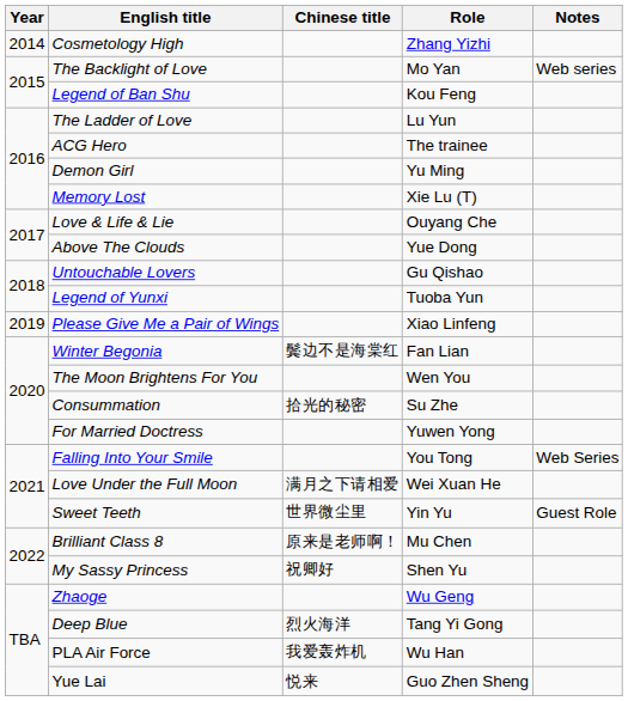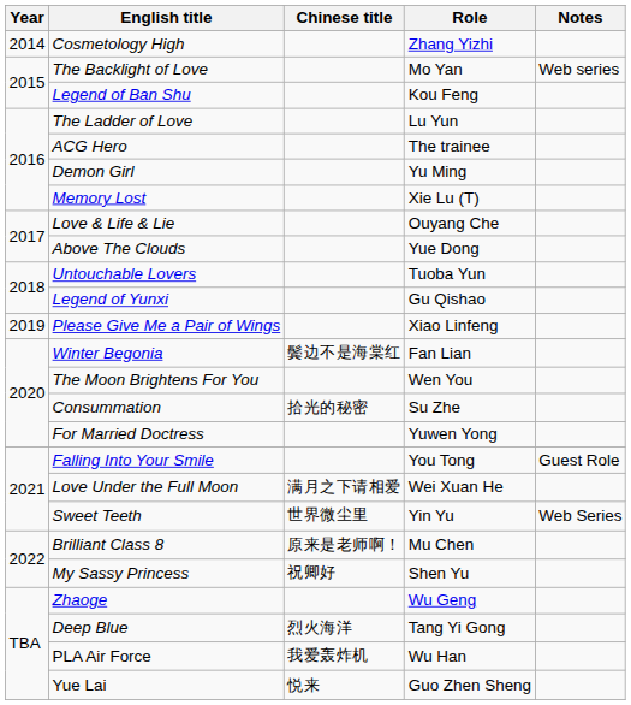Untouchable Lovers | Role: Gu Qishao -> Tuoba Yun
Legend of Yunxi | Role: Tuoba Yun -> Gu Qishao
Falling Into Your Smile | Notes: Web Series -> Guest Role
Sweet Teeth | Notes: Guest Role -> Web Series
